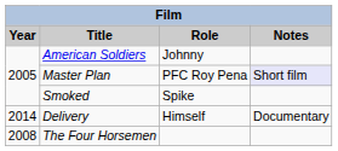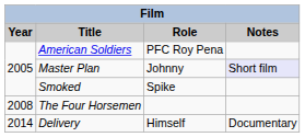American Soldiers | Role: Johnny -> PFC Roy Pena
Master Plan | Role: PFC Roy Pena -> Johnny
rows swapped: The Four Horsemen <-> Delivery
